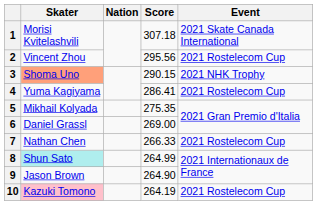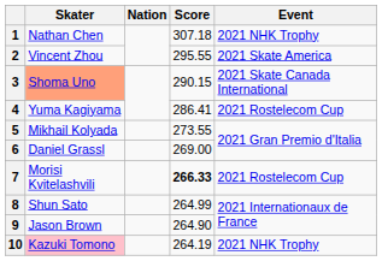1 | Skater: Morisi Kvitelashvili -> Nathan Chen
1 | Event: 2021 Skate Canada International -> 2021 NHK Trophy
2 | Score: 295.56 -> 295.55
2 | Event: 2021 Rostelecom Cup -> 2021 Skate America
3 | Event: 2021 NHK Trophy -> 2021 Skate Canada International
5 | Score: 275.35 -> 273.55
7 | Skater: Nathan Chen -> Morisi Kvitelashvili
7 | Score: normal -> bold
8 | Skater: paleturquoise background -> no background
10 | Event: 2021 Rostelecom Cup -> 2021 NHK Trophy
